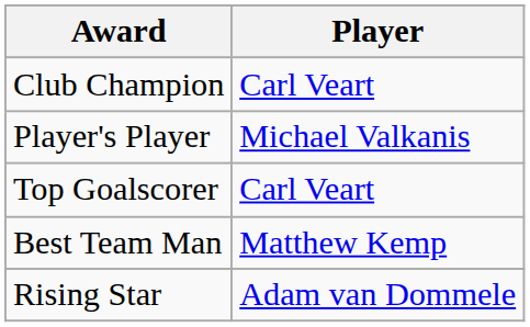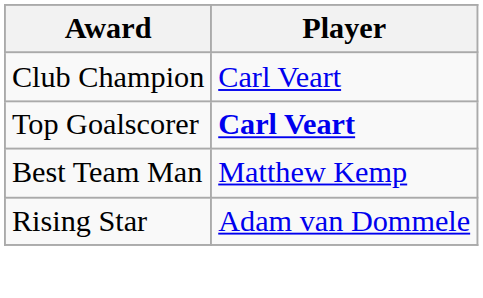- row: Player's Player | Michael Valkanis
Top Goalscorer | Player: normal -> bold
